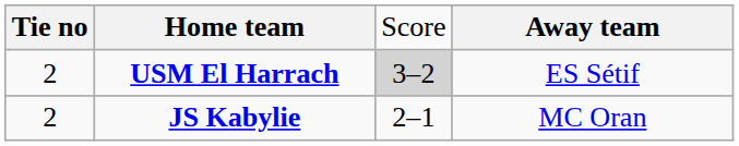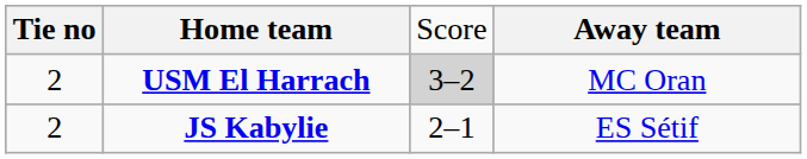USM El Harrach | column 4: ES Sétif -> MC Oran
JS Kabylie | column 4: MC Oran -> ES Sétif
